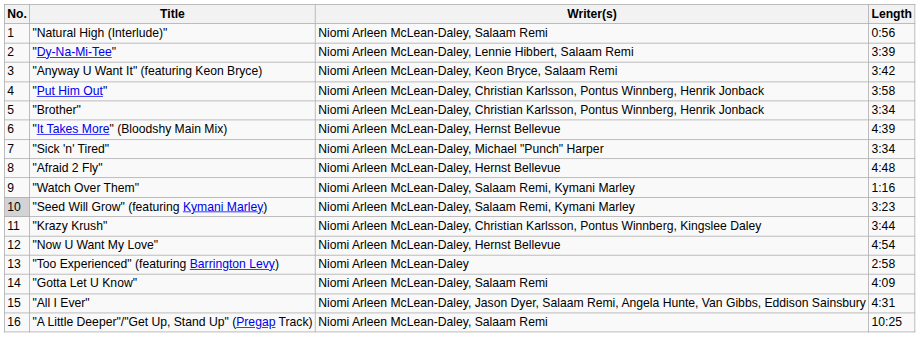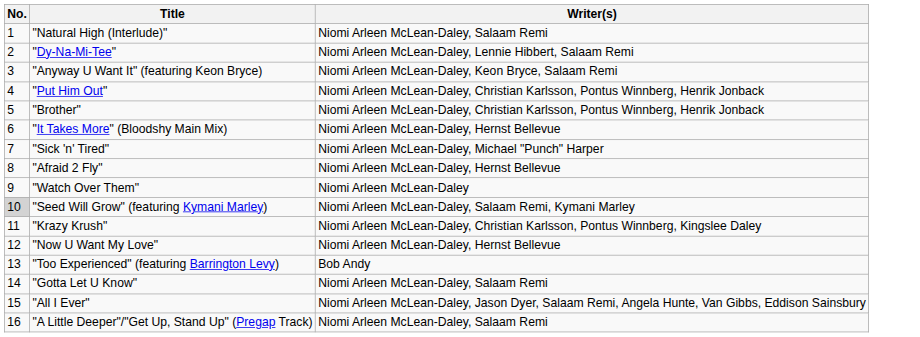- column: Length | 0:56 | 3:39 | 3:42 | 3:58 | 3:34 | 4:39 | 3:34 | 4:48 | 1:16 | 3:23 | 3:44 | 4:54 | 2:58 | 4:09 | 4:31 | 10:25
"Watch Over Them" | Writer(s): Niomi Arleen McLean-Daley, Salaam Remi, Kymani Marley -> Niomi Arleen McLean-Daley
"Too Experienced" (featuring Barrington Levy) | Writer(s): Niomi Arleen McLean-Daley -> Bob Andy
